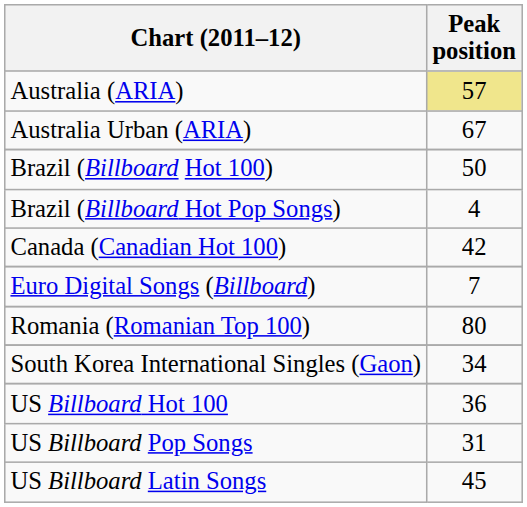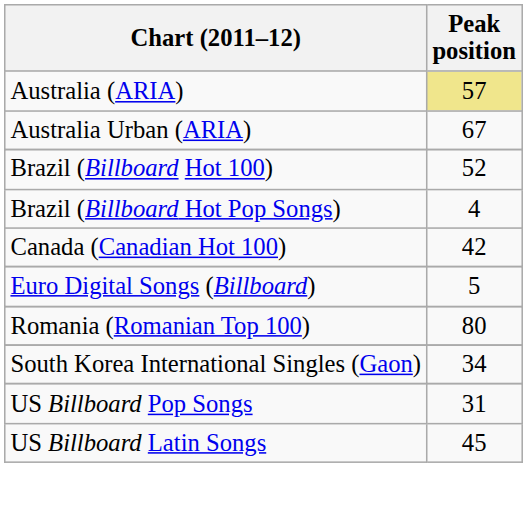Brazil (Billboard Hot 100) | Peak position: 50 -> 52
Euro Digital Songs (Billboard) | Peak position: 7 -> 5
- row: US Billboard Hot 100 | 36
